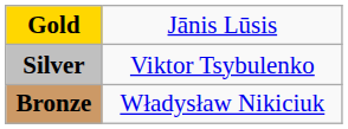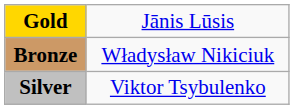rows swapped: Silver <-> Bronze
